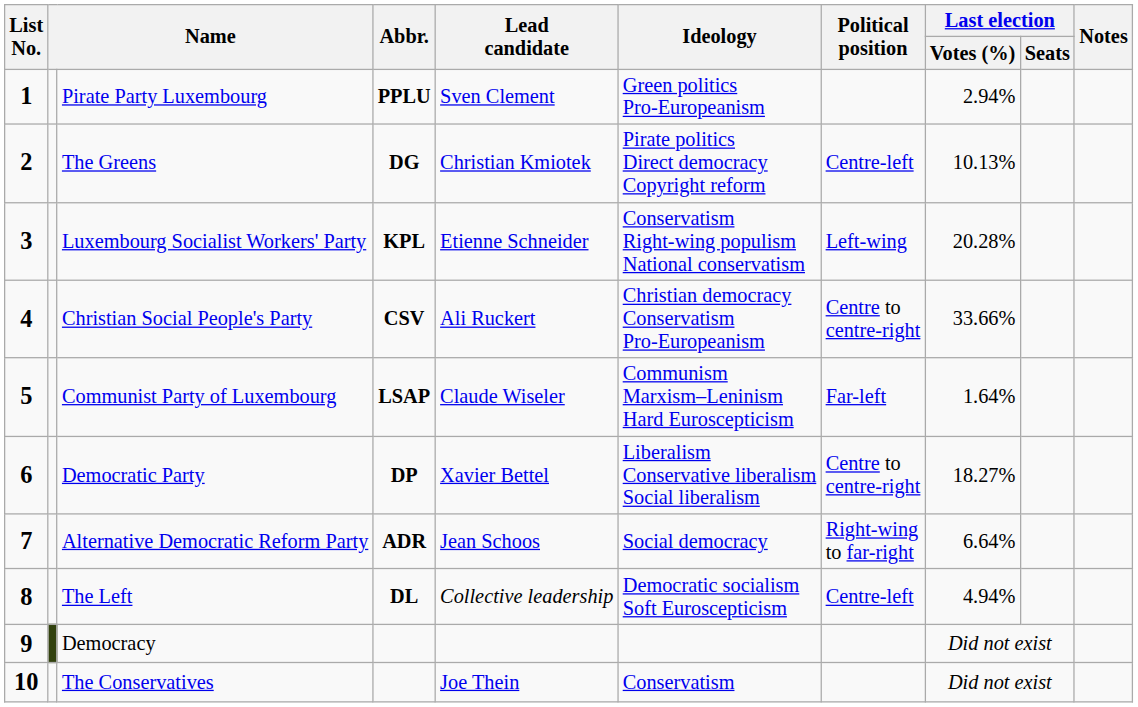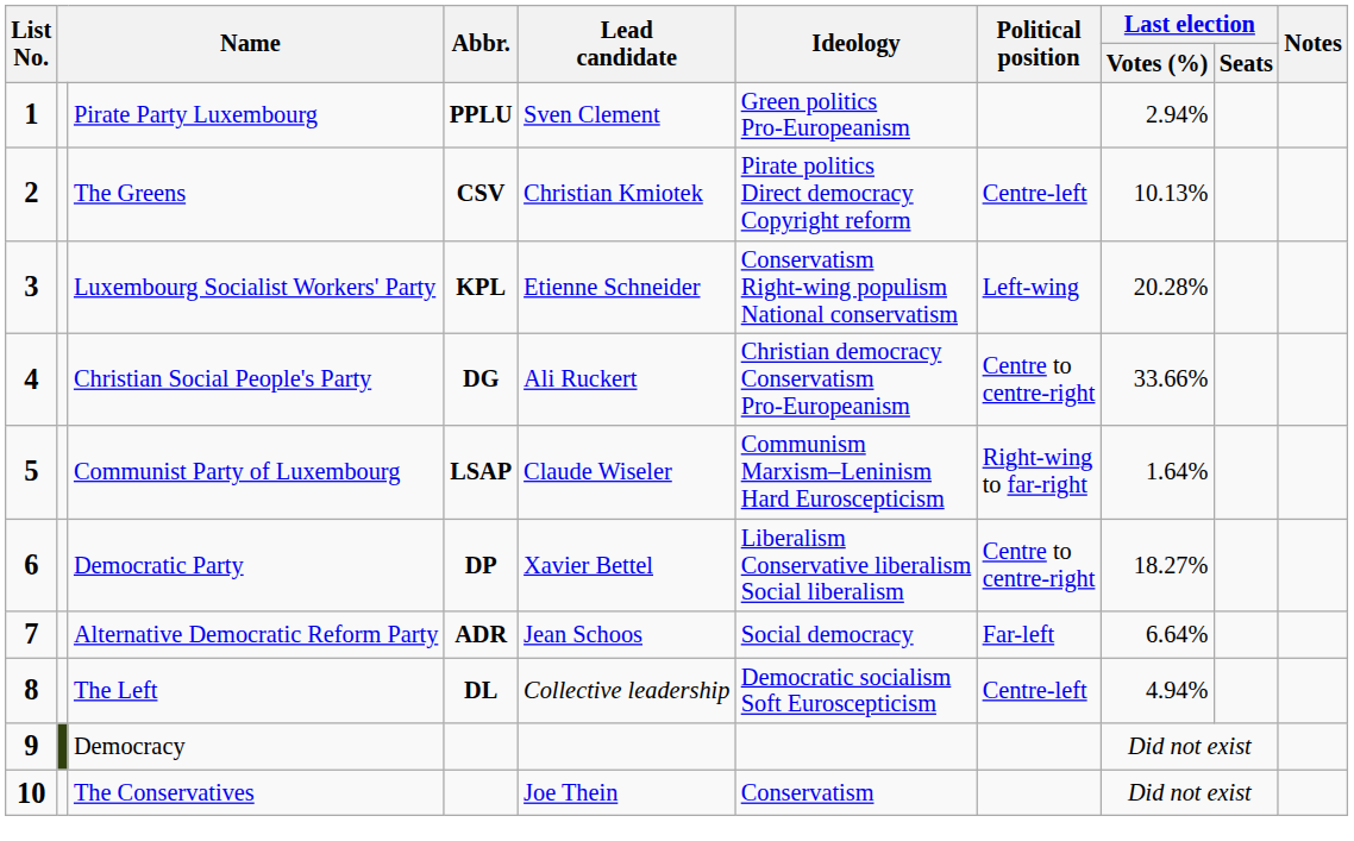The Greens | Abbr.: DG -> CSV
Christian Social People's Party | Abbr.: CSV -> DG
Communist Party of Luxembourg | Political position: Far-left -> Right-wing to far-right
Alternative Democratic Reform Party | Political position: Right-wing to far-right -> Far-left
